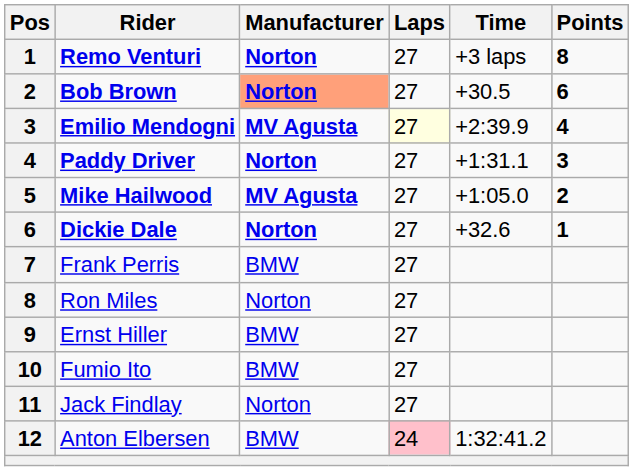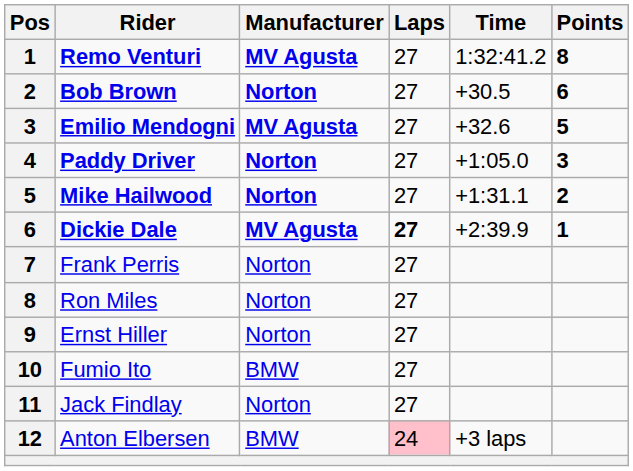Remo Venturi | Manufacturer: Norton -> MV Agusta
Remo Venturi | Time: +3 laps -> 1:32:41.2
Bob Brown | Manufacturer: lightsalmon background -> no background
Emilio Mendogni | Laps: lightyellow background -> no background
Emilio Mendogni | Time: +2:39.9 -> +32.6
Emilio Mendogni | Points: 4 -> 5
Paddy Driver | Time: +1:31.1 -> +1:05.0
Mike Hailwood | Manufacturer: MV Agusta -> Norton
Mike Hailwood | Time: +1:05.0 -> +1:31.1
Dickie Dale | Manufacturer: Norton -> MV Agusta
Dickie Dale | Laps: normal -> bold
Dickie Dale | Time: +32.6 -> +2:39.9
Frank Perris | Manufacturer: BMW -> Norton
Ernst Hiller | Manufacturer: BMW -> Norton
Anton Elbersen | Time: 1:32:41.2 -> +3 laps
